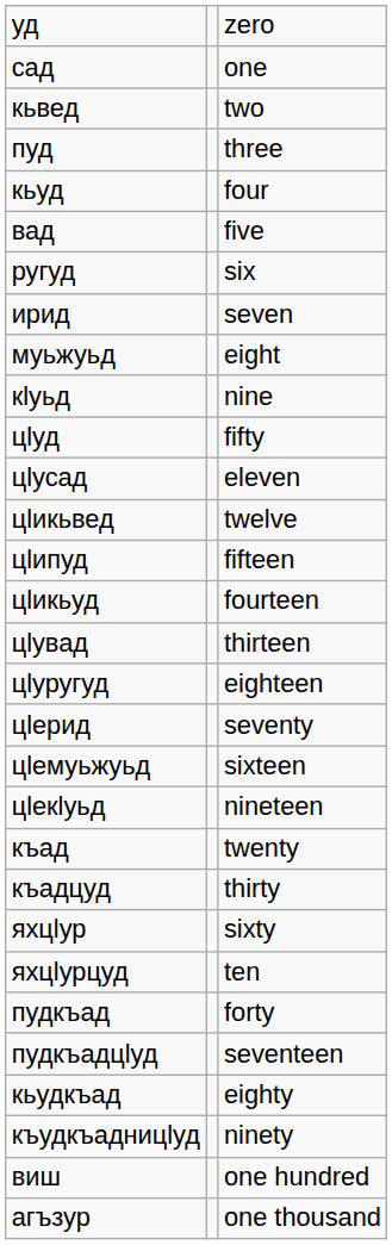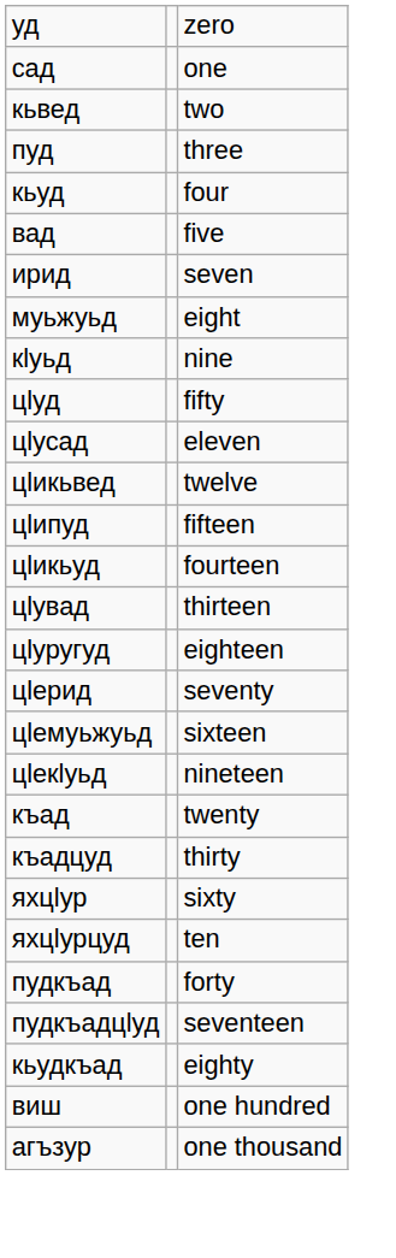- row: ругуд | six
- row: къудкъадницlуд | ninety
